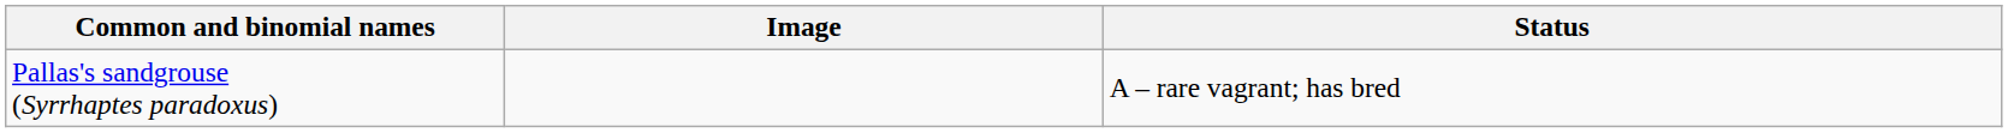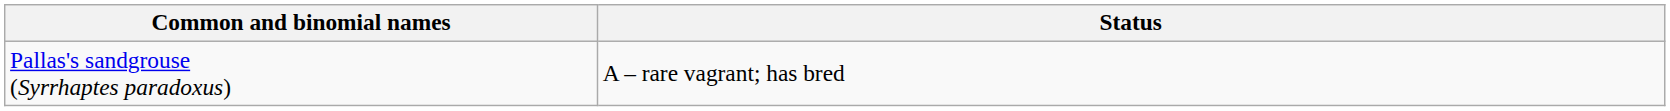- column: Image
